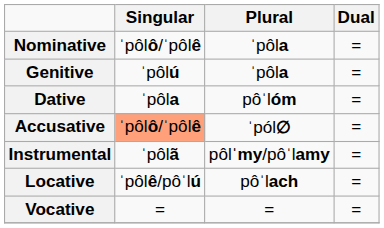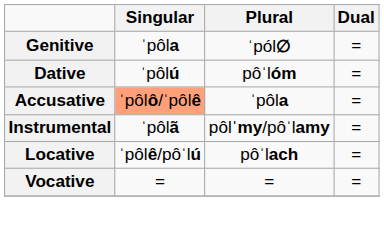- row: Nominative | ˈpôlô/ˈpôlê | ˈpôla | =
Genitive | Singular: ˈpôlú -> ˈpôla
Genitive | Plural: ˈpôla -> ˈpól∅
Dative | Singular: ˈpôla -> ˈpôlú
Accusative | Plural: ˈpól∅ -> ˈpôla
